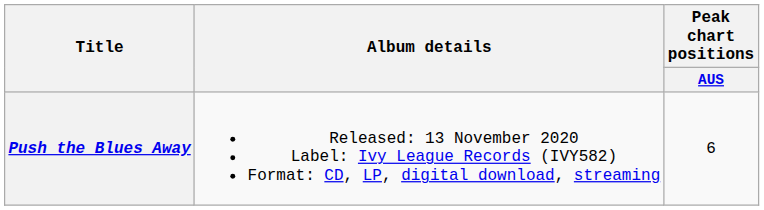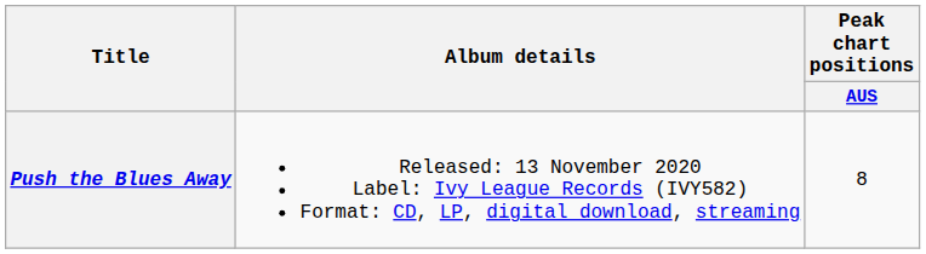Push the Blues Away | Peak chart positions / AUS: 6 -> 8
